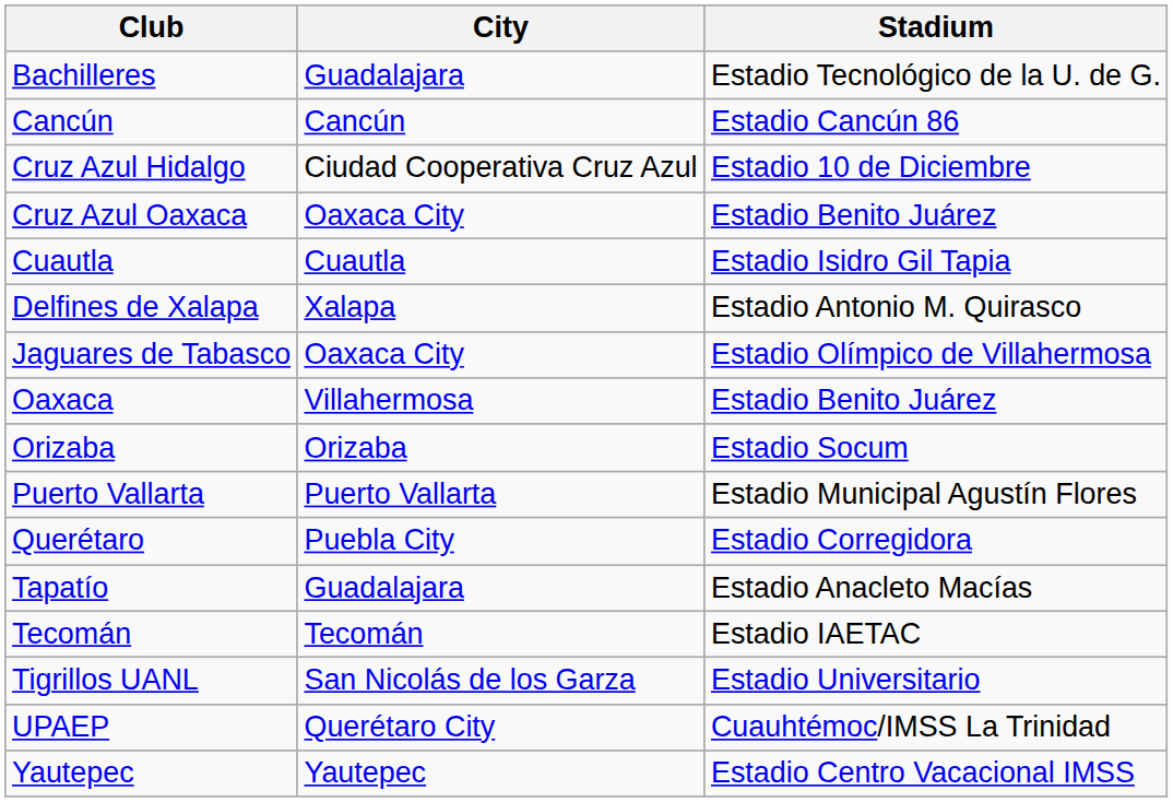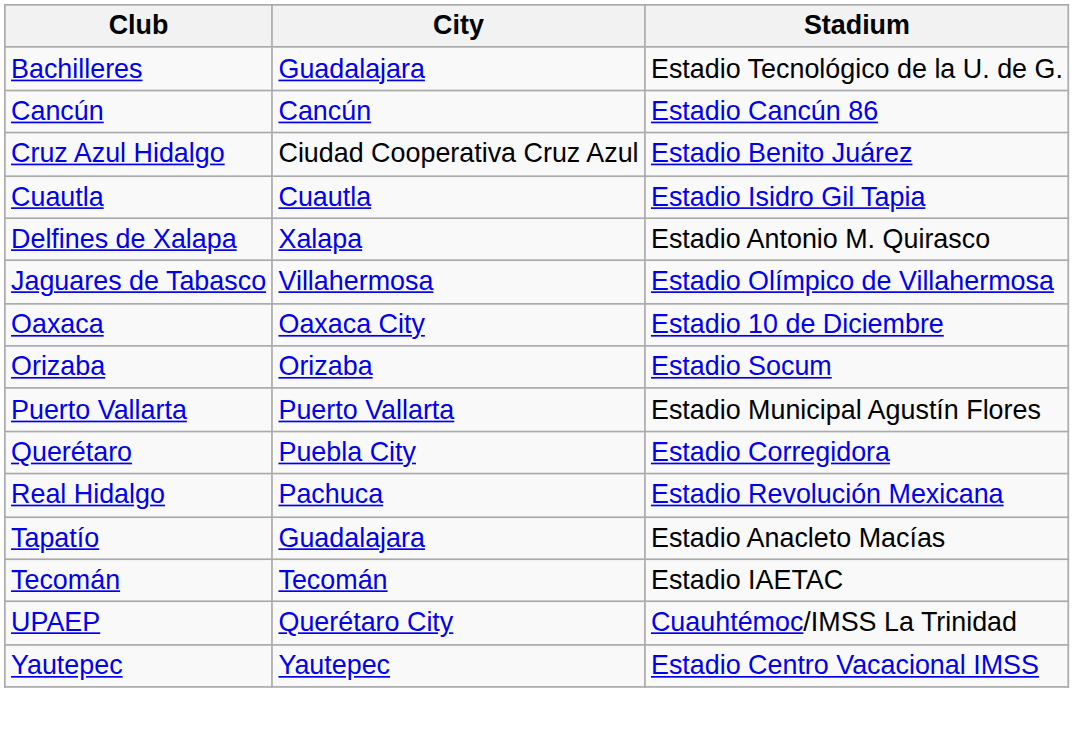Cruz Azul Hidalgo | Stadium: Estadio 10 de Diciembre -> Estadio Benito Juárez
- row: Cruz Azul Oaxaca | Oaxaca City | Estadio Benito Juárez
Jaguares de Tabasco | City: Oaxaca City -> Villahermosa
Oaxaca | City: Villahermosa -> Oaxaca City
Oaxaca | Stadium: Estadio Benito Juárez -> Estadio 10 de Diciembre
+ row: Real Hidalgo | Pachuca | Estadio Revolución Mexicana
- row: Tigrillos UANL | San Nicolás de los Garza | Estadio Universitario
